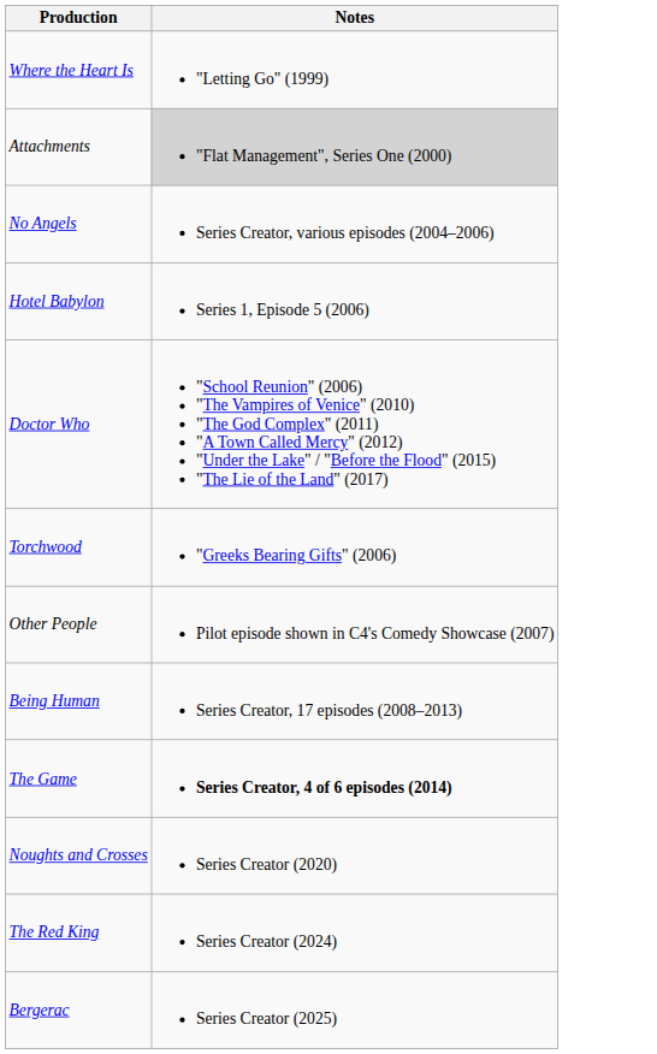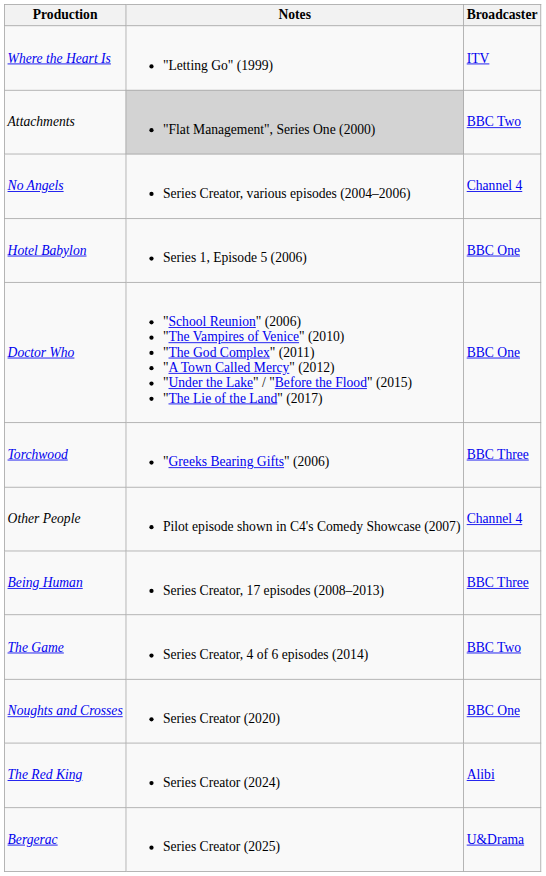+ column: Broadcaster | ITV | BBC Two | Channel 4 | BBC One | BBC One | BBC Three | Channel 4 | BBC Three | BBC Two | BBC One | Alibi | U&Drama
The Game | Notes: bold -> normal
